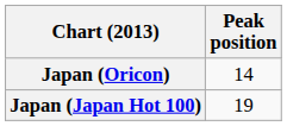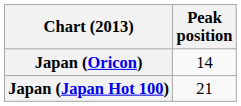Japan (Japan Hot 100) | Peak position: 19 -> 21
